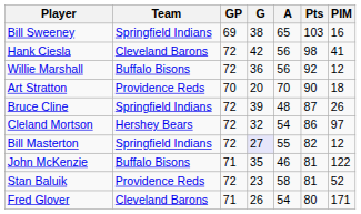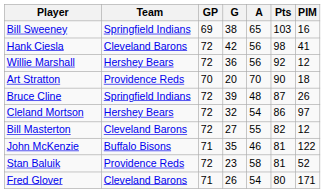Willie Marshall | Team: Buffalo Bisons -> Hershey Bears
Bill Masterton | Team: Springfield Indians -> Cleveland Barons
Bill Masterton | G: lavender background -> no background
